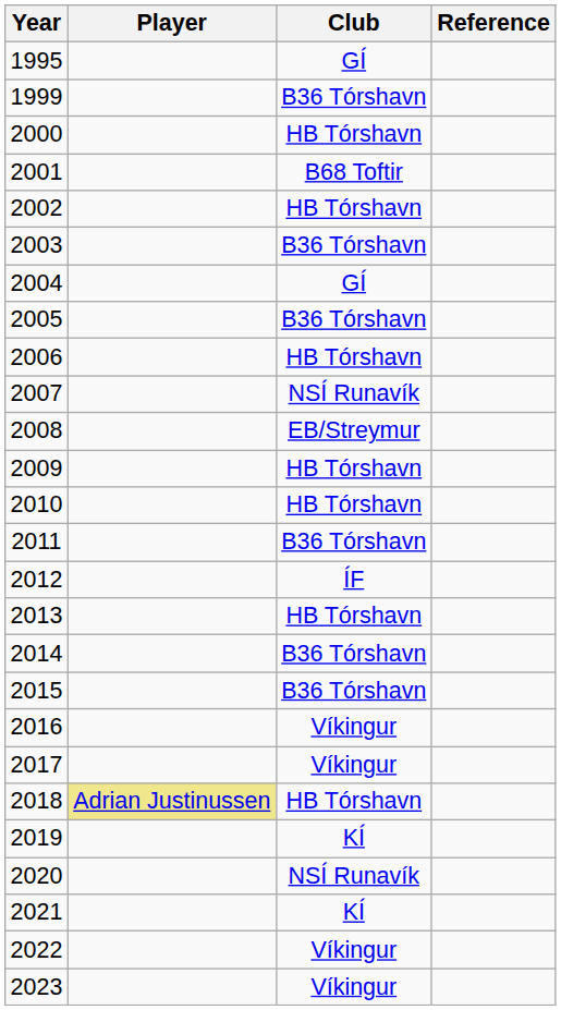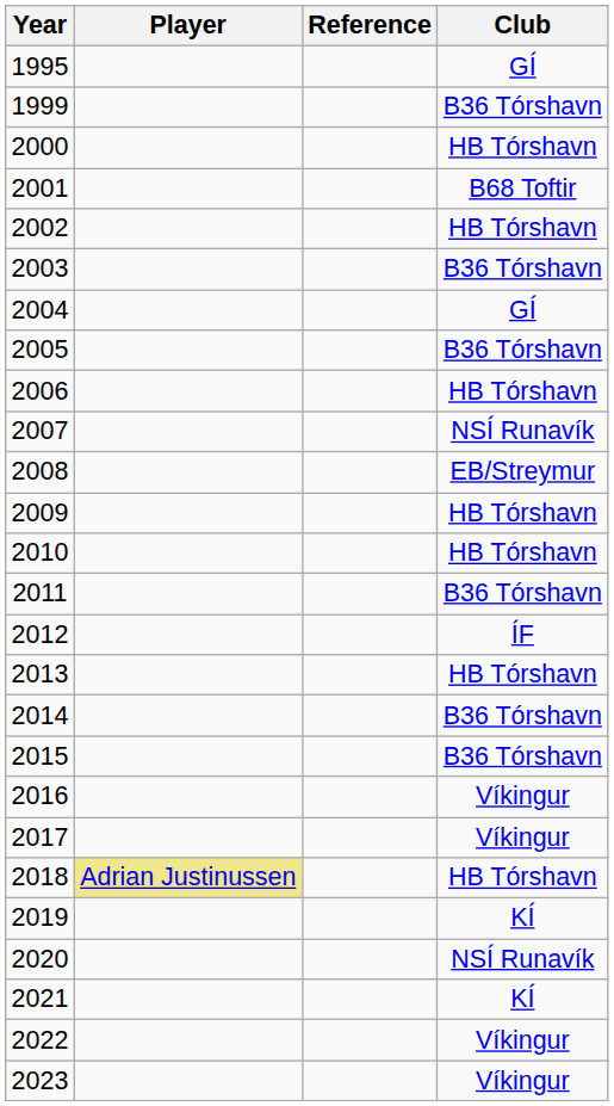columns swapped: Club <-> Reference
